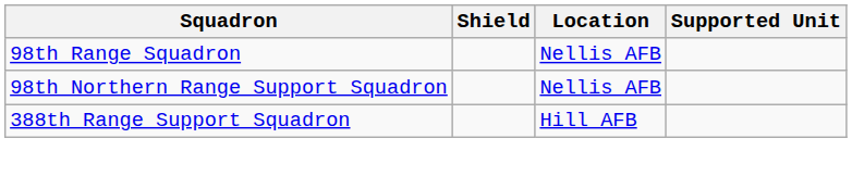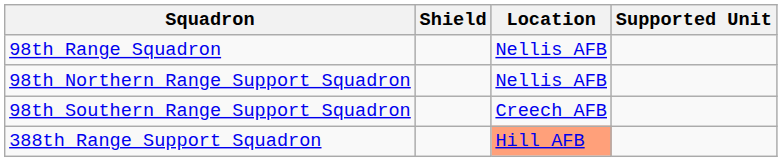+ row: 98th Southern Range Support Squadron | Creech AFB
388th Range Support Squadron | Location: no background -> lightsalmon background
